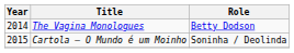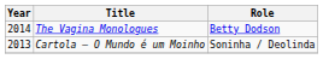Cartola – O Mundo é um Moinho | Year: 2015 -> 2013
